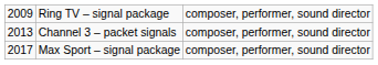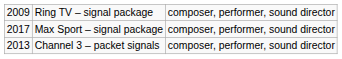rows swapped: Channel 3 – packet signals <-> Max Sport – signal package
